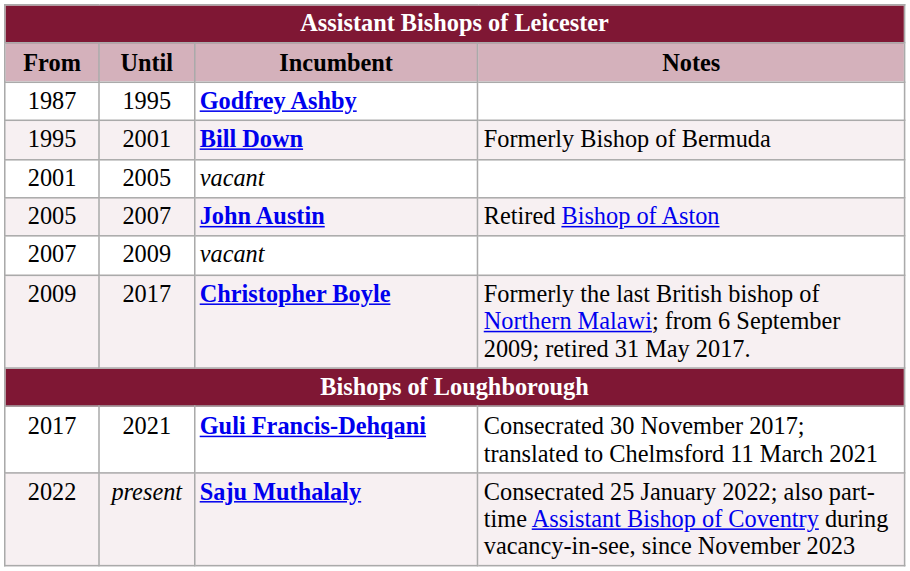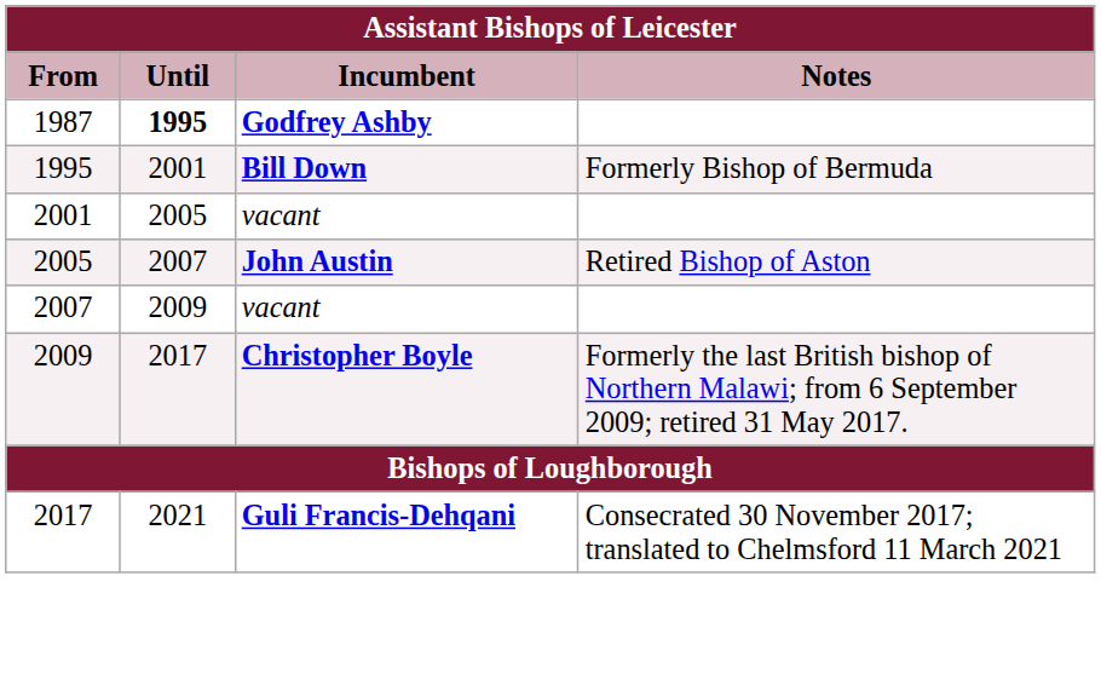1987 | Until: normal -> bold
- row: 2022 | present | Saju Muthalaly | Consecrated 25 January 2022; also part-time Assistant Bishop of Coventry during vacancy-in-see, since November 2023
